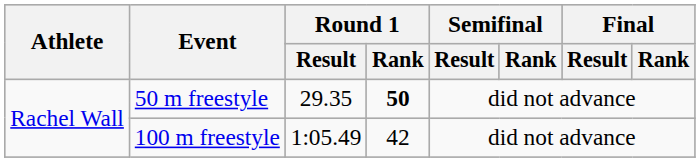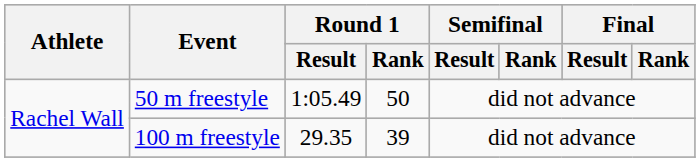50 m freestyle | Round 1 / Result: 29.35 -> 1:05.49
50 m freestyle | Round 1 / Rank: bold -> normal
100 m freestyle | Round 1 / Result: 1:05.49 -> 29.35
100 m freestyle | Round 1 / Rank: 42 -> 39
